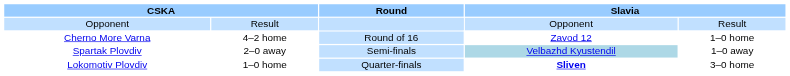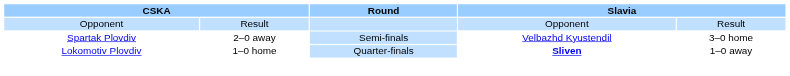- row: Cherno More Varna | 4–2 home | Round of 16 | Zavod 12 | 1–0 home
Spartak Plovdiv | column 4: lightblue background -> no background
Spartak Plovdiv | column 5: 1–0 away -> 3–0 home
Lokomotiv Plovdiv | column 5: 3–0 home -> 1–0 away
